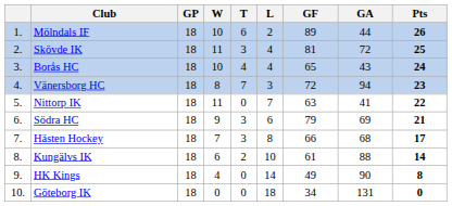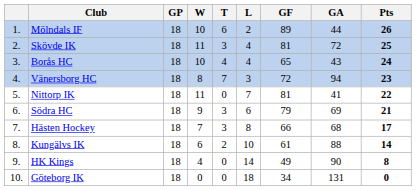Nittorp IK | GF: 63 -> 81
